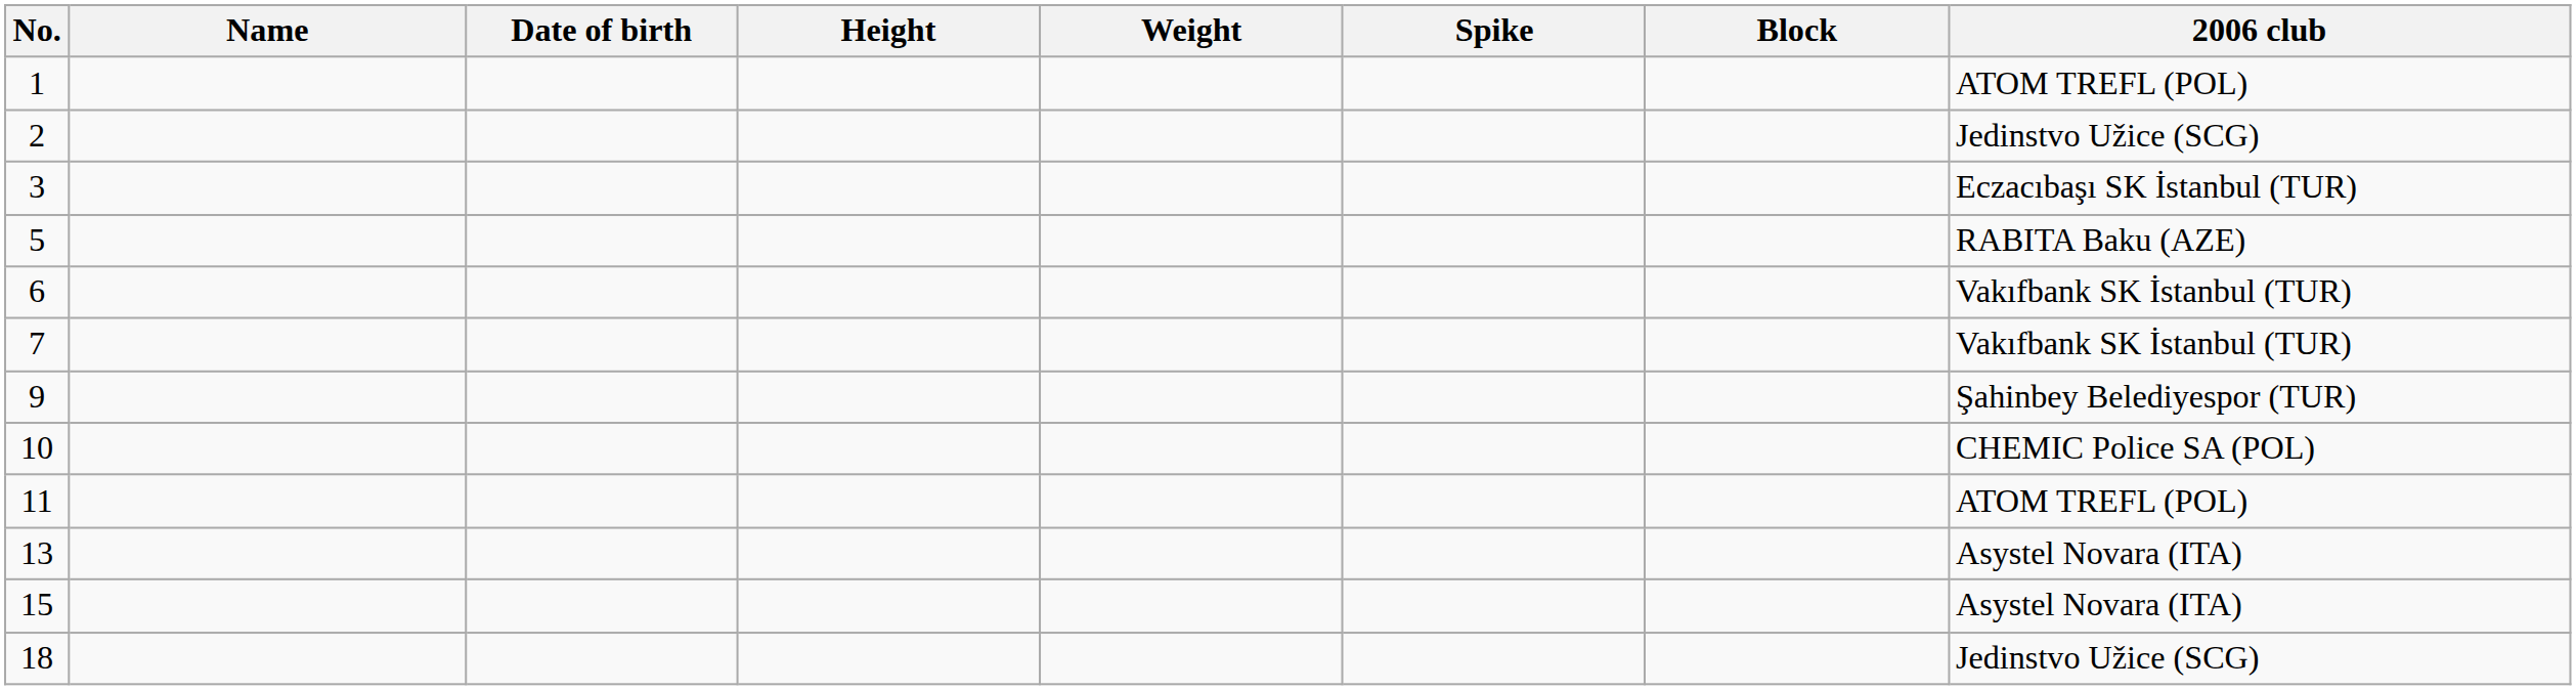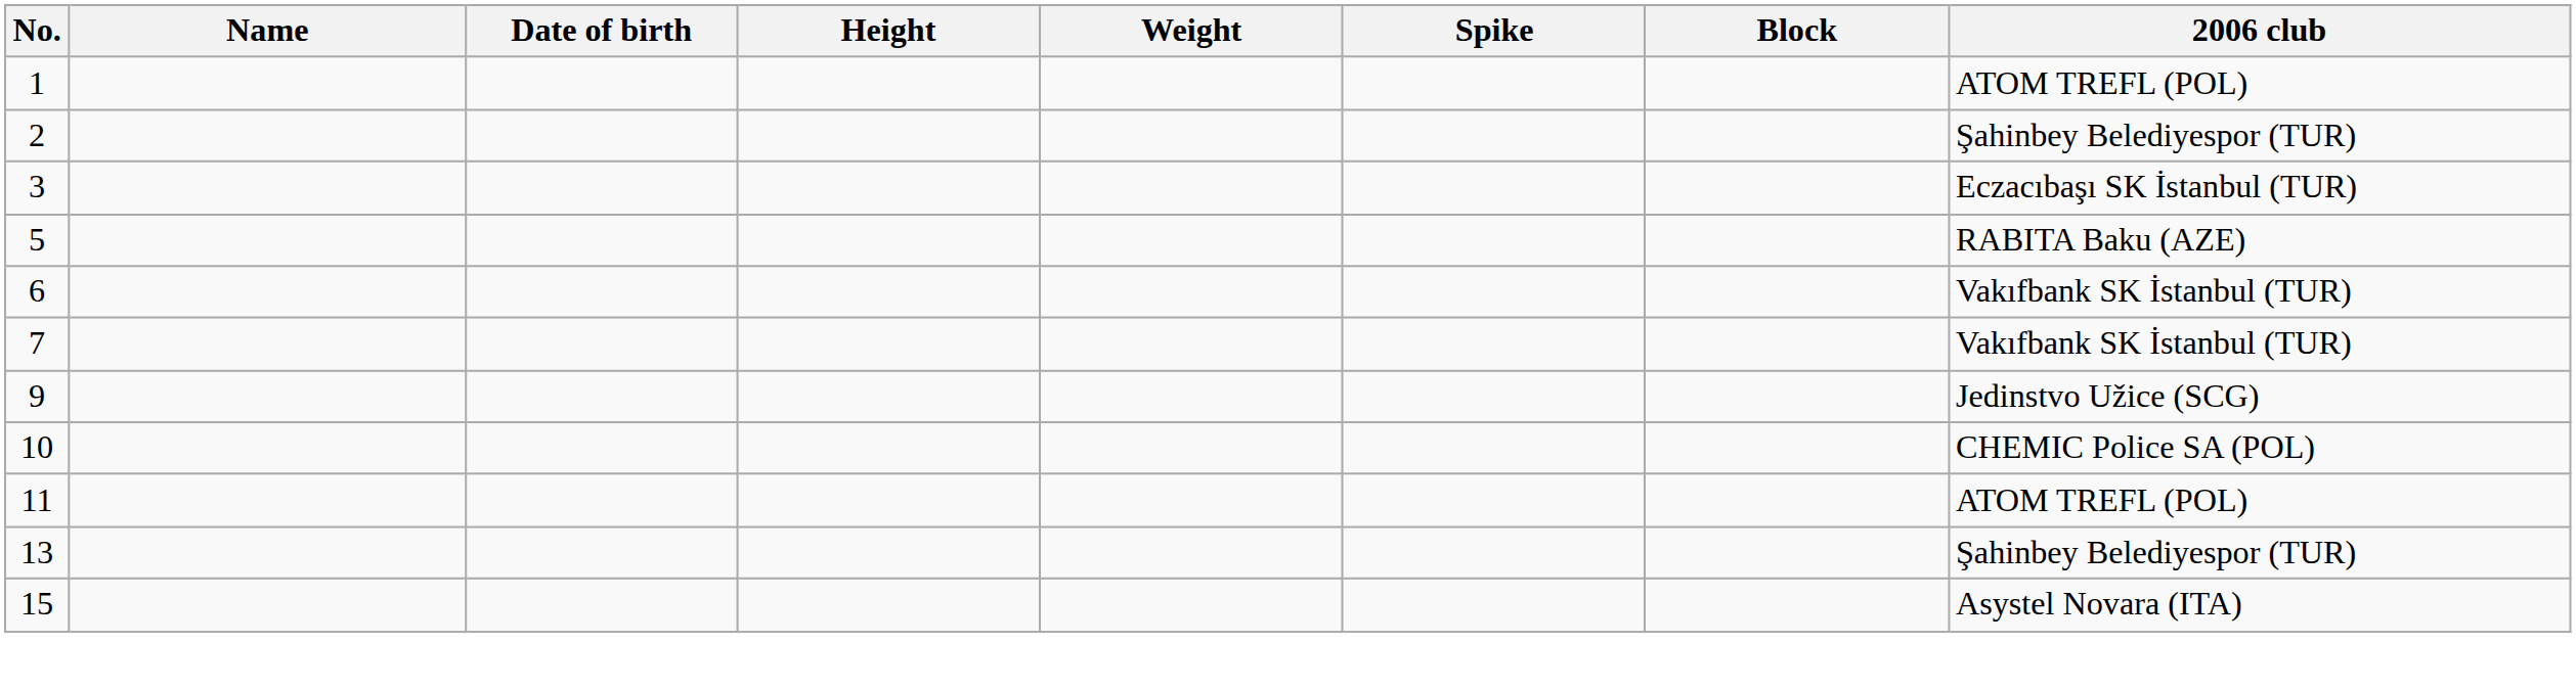2 | 2006 club: Jedinstvo Užice (SCG) -> Şahinbey Belediyespor (TUR)
9 | 2006 club: Şahinbey Belediyespor (TUR) -> Jedinstvo Užice (SCG)
13 | 2006 club: Asystel Novara (ITA) -> Şahinbey Belediyespor (TUR)
- row: 18 | Jedinstvo Užice (SCG)
